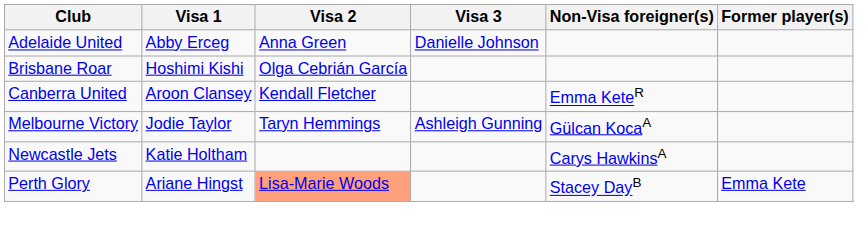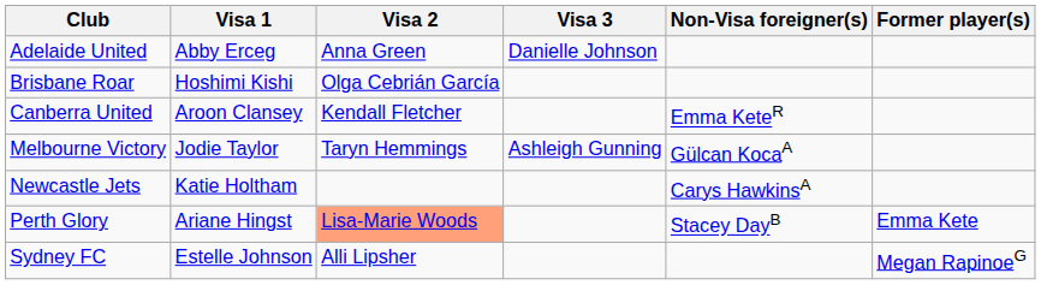+ row: Sydney FC | Estelle Johnson | Alli Lipsher | Megan RapinoeG
